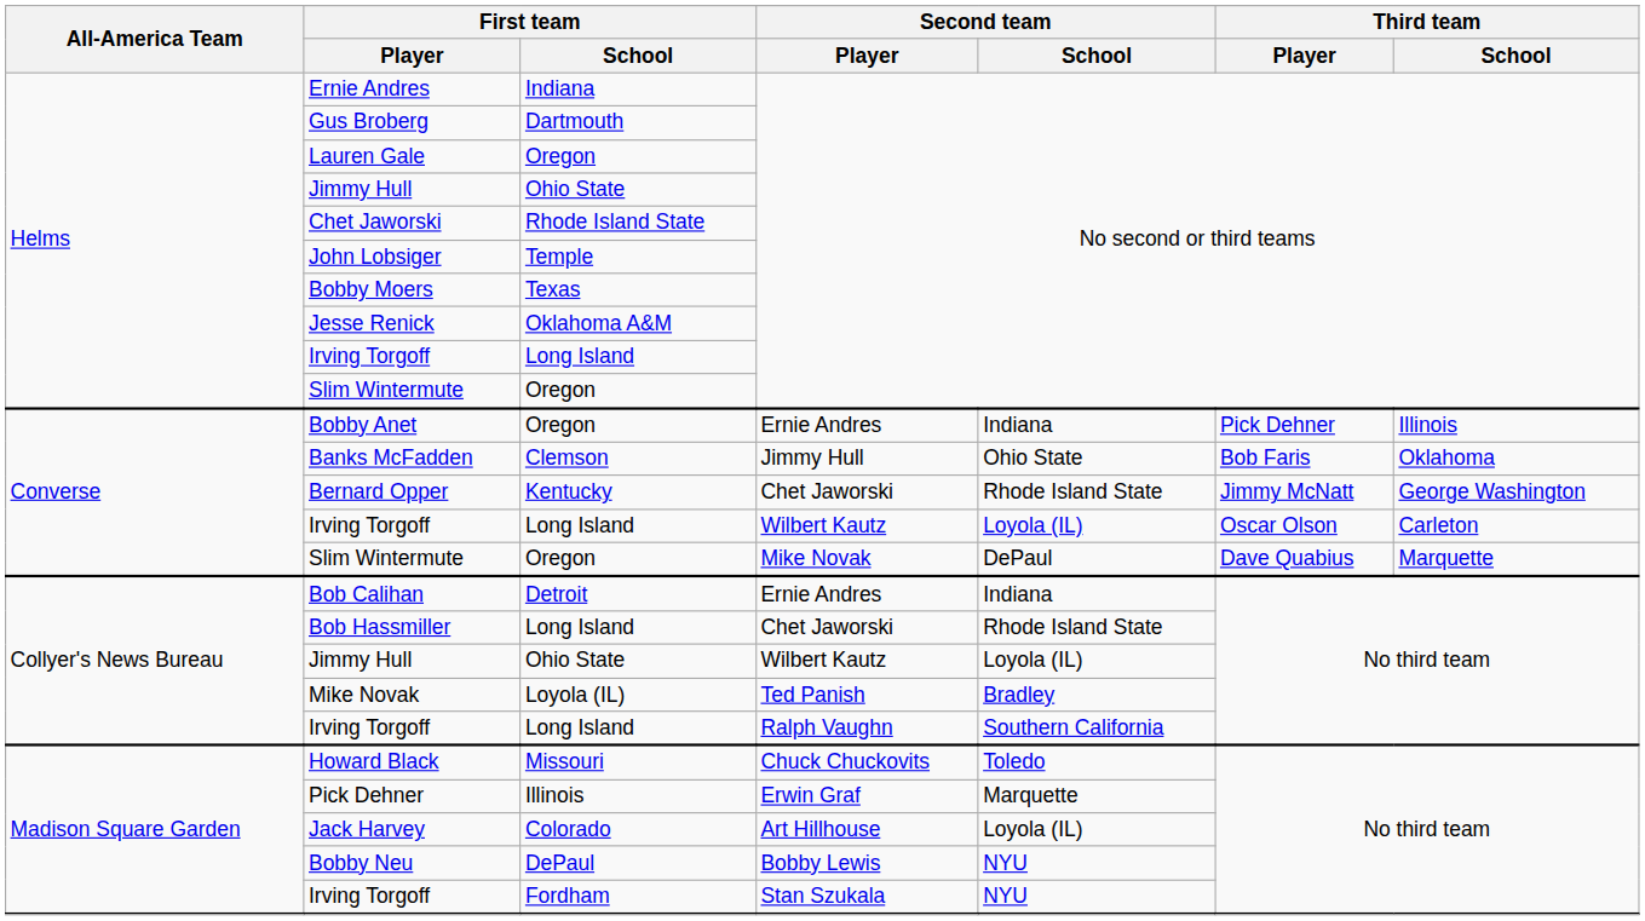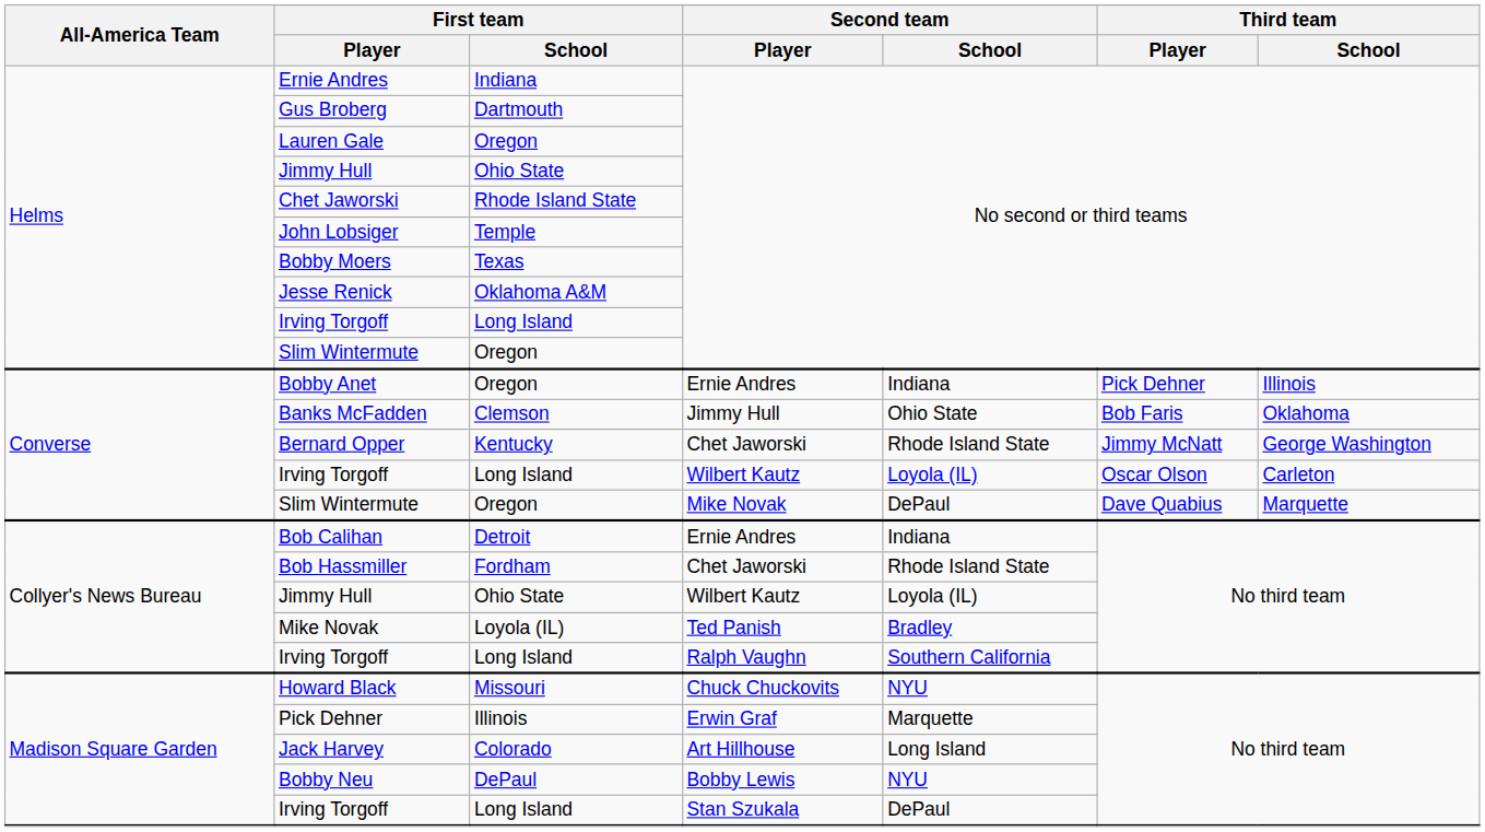Bob Hassmiller | First team / School: Long Island -> Fordham
Howard Black | Second team / School: Toledo -> NYU
Jack Harvey | Second team / School: Loyola (IL) -> Long Island
Irving Torgoff / Stan Szukala | First team / School: Fordham -> Long Island
Irving Torgoff / Stan Szukala | Second team / School: NYU -> DePaul
